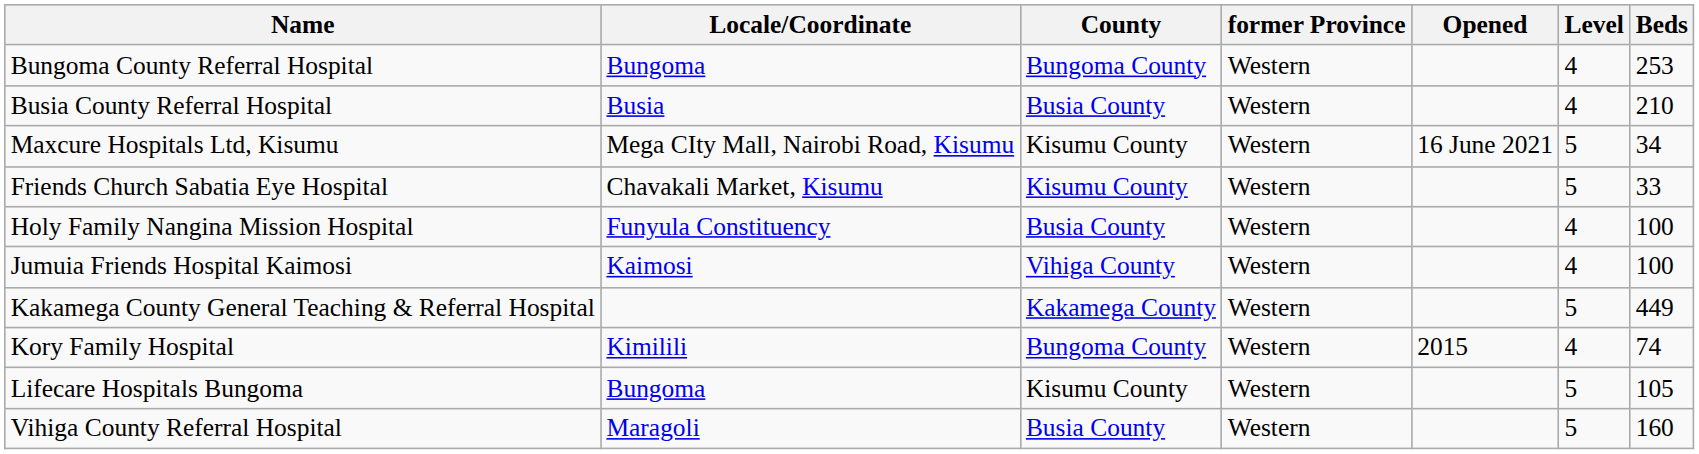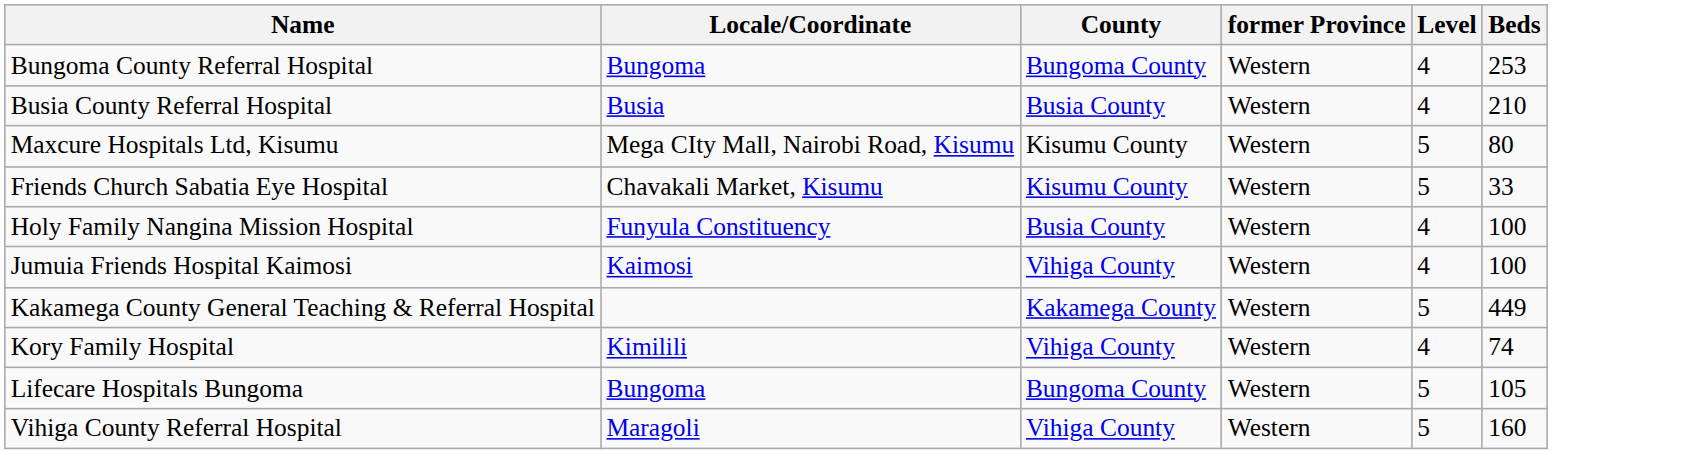- column: Opened | 16 June 2021 | 2015
Maxcure Hospitals Ltd, Kisumu | Beds: 34 -> 80
Kory Family Hospital | County: Bungoma County -> Vihiga County
Lifecare Hospitals Bungoma | County: Kisumu County -> Bungoma County
Vihiga County Referral Hospital | County: Busia County -> Vihiga County
